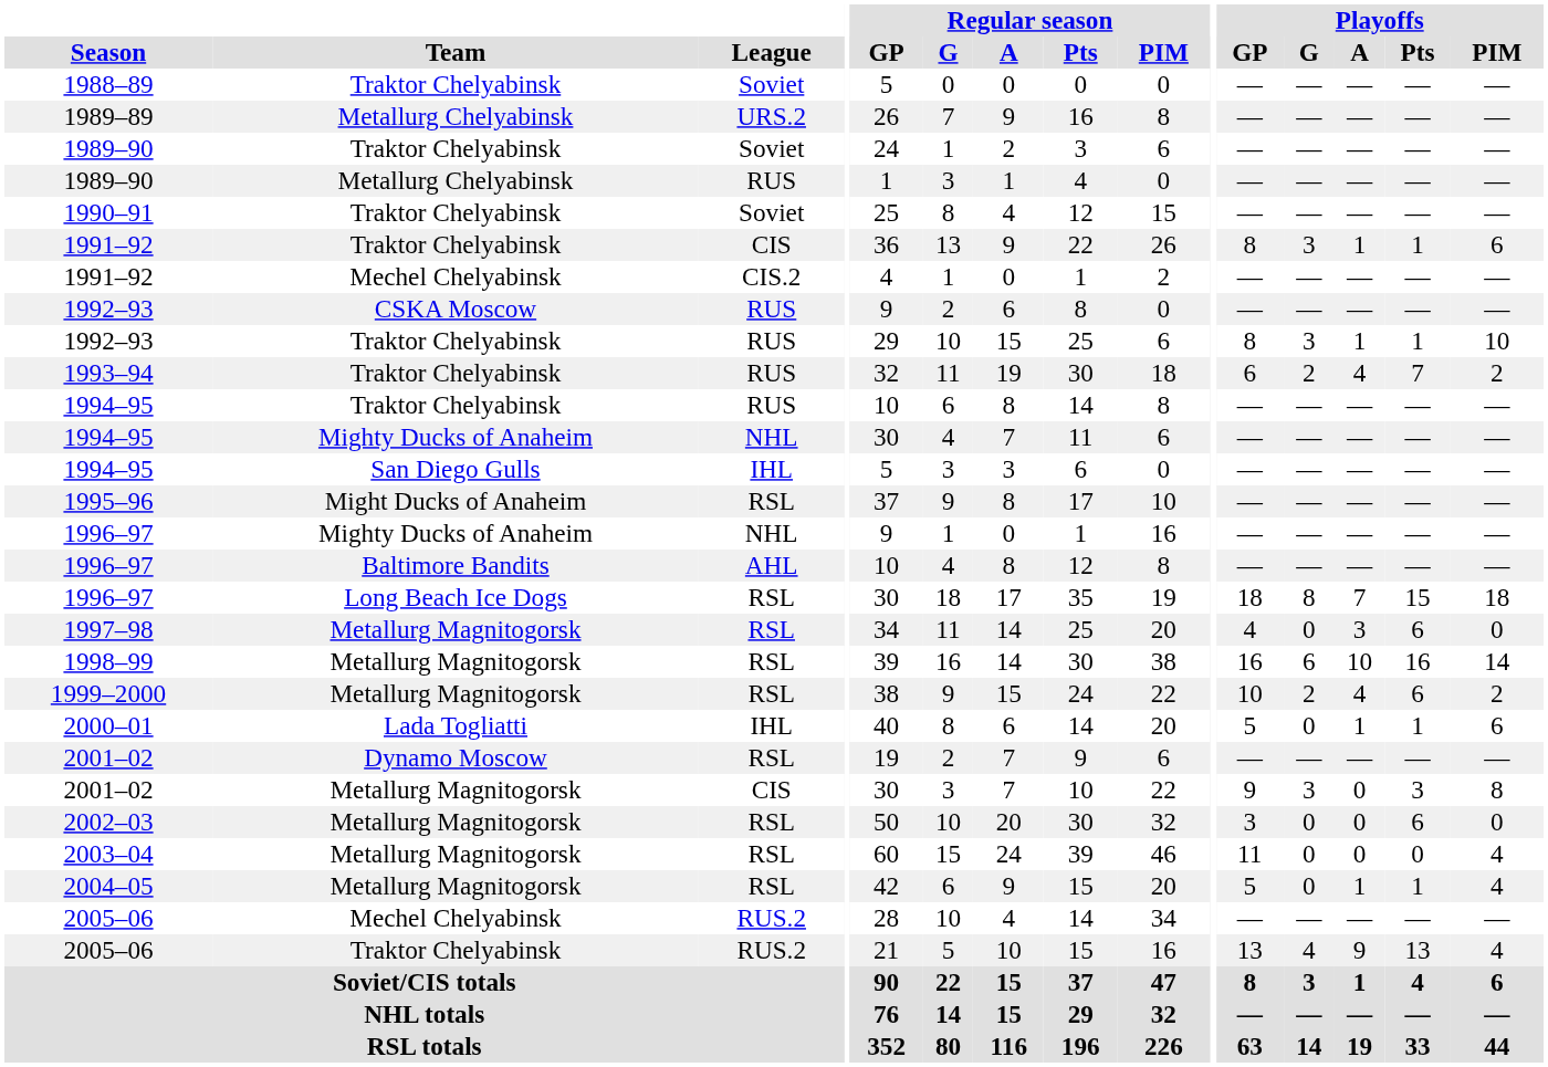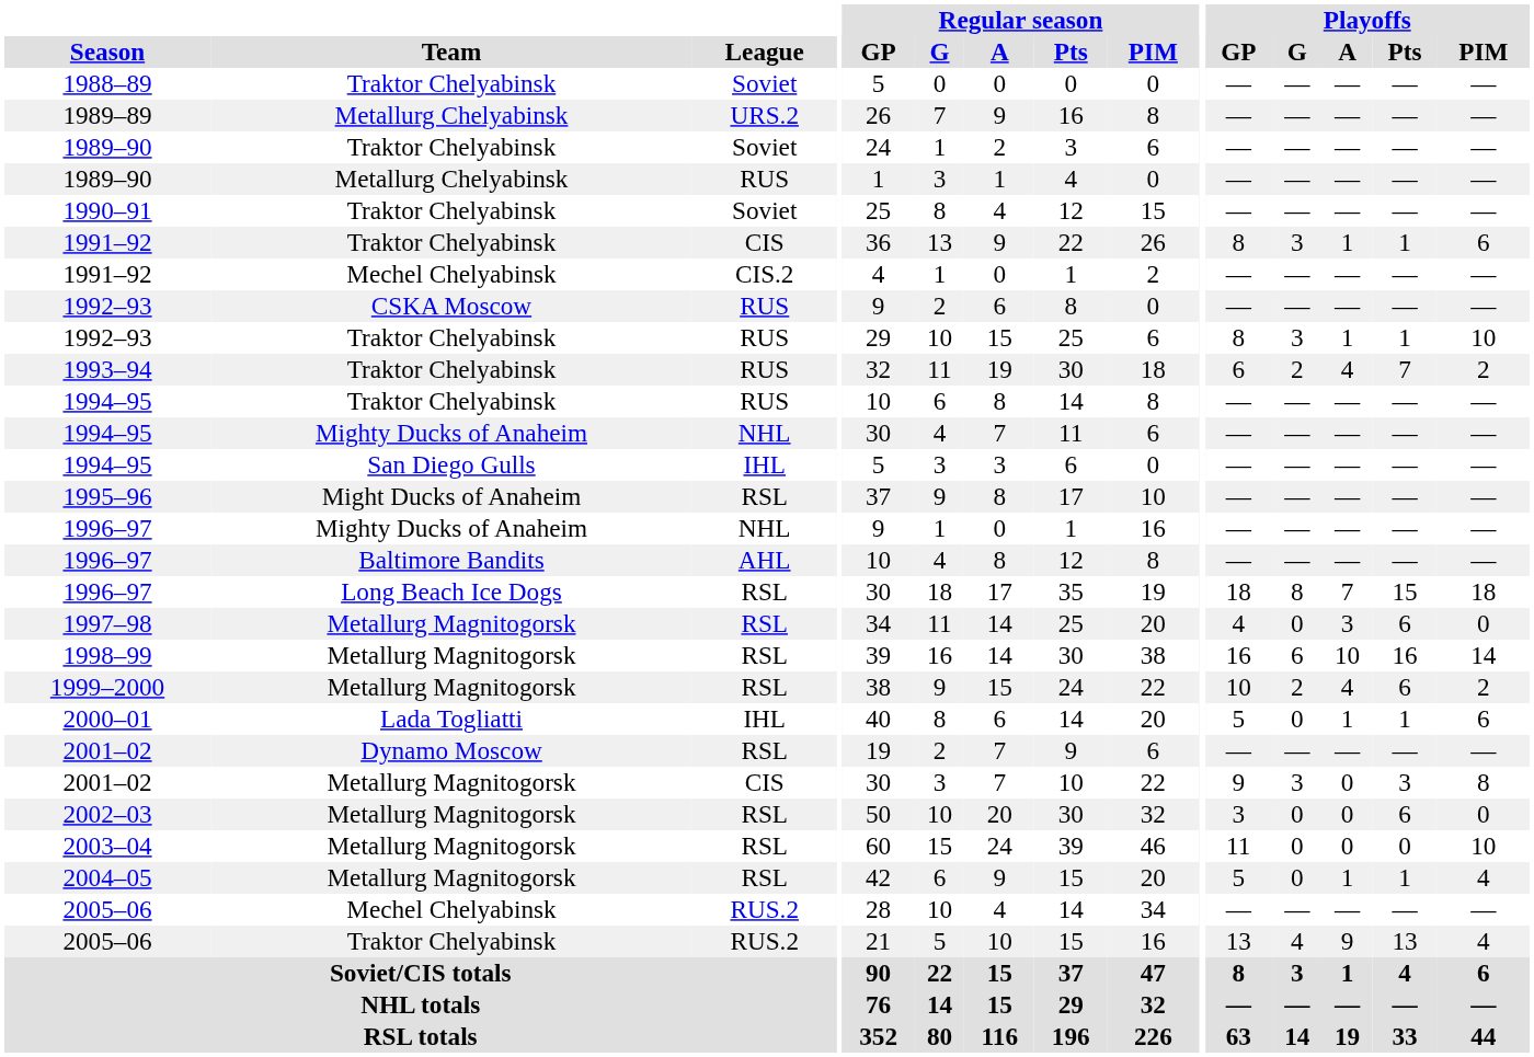2003–04 | Playoffs / PIM: 4 -> 10
